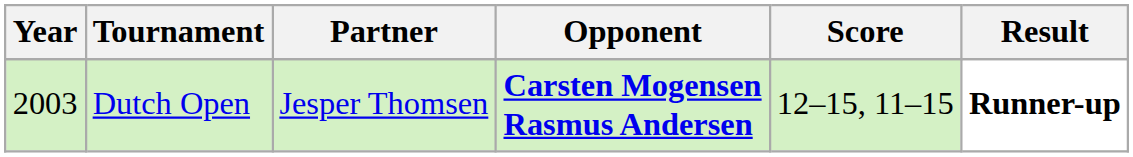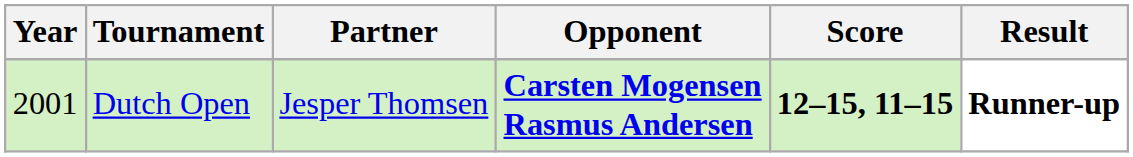Dutch Open | Year: 2003 -> 2001
Dutch Open | Score: normal -> bold
